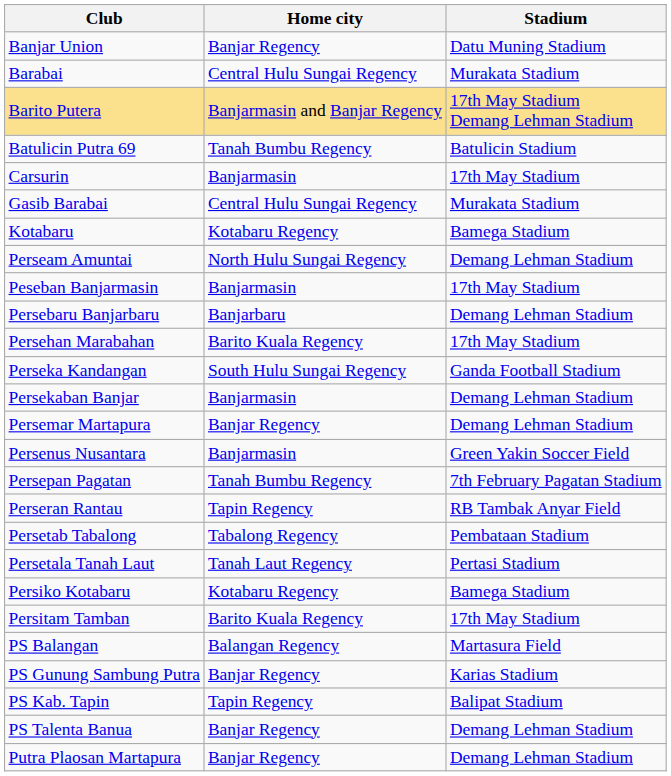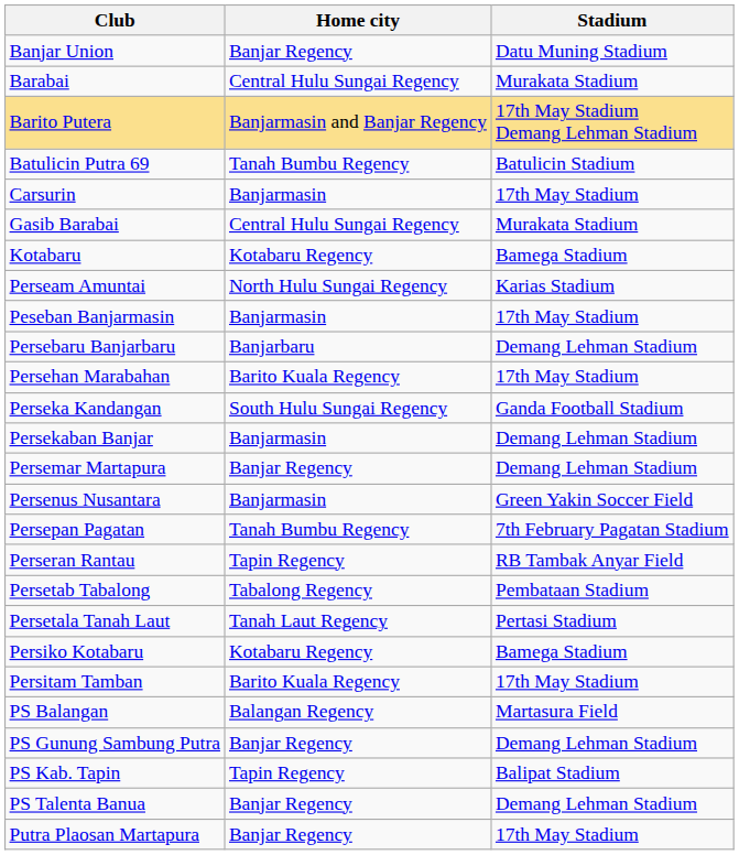Perseam Amuntai | Stadium: Demang Lehman Stadium -> Karias Stadium
PS Gunung Sambung Putra | Stadium: Karias Stadium -> Demang Lehman Stadium
Putra Plaosan Martapura | Stadium: Demang Lehman Stadium -> 17th May Stadium
